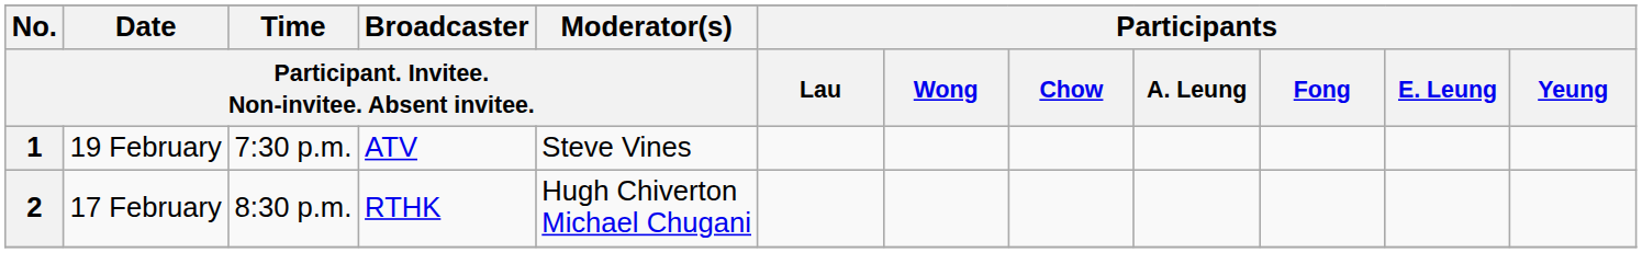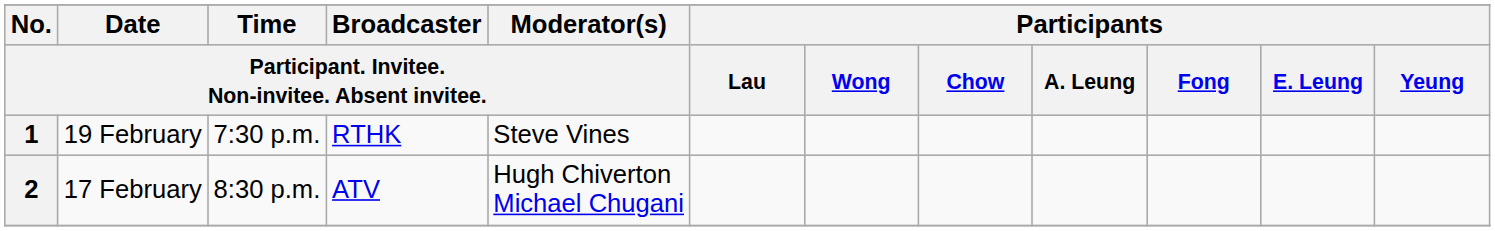1 | column 4: ATV -> RTHK
2 | column 4: RTHK -> ATV
